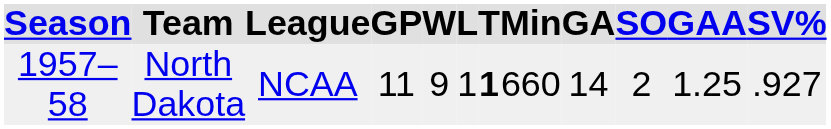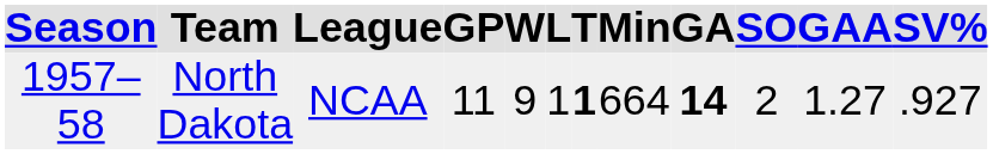North Dakota | Min: 660 -> 664
North Dakota | GA: normal -> bold
North Dakota | GAA: 1.25 -> 1.27
